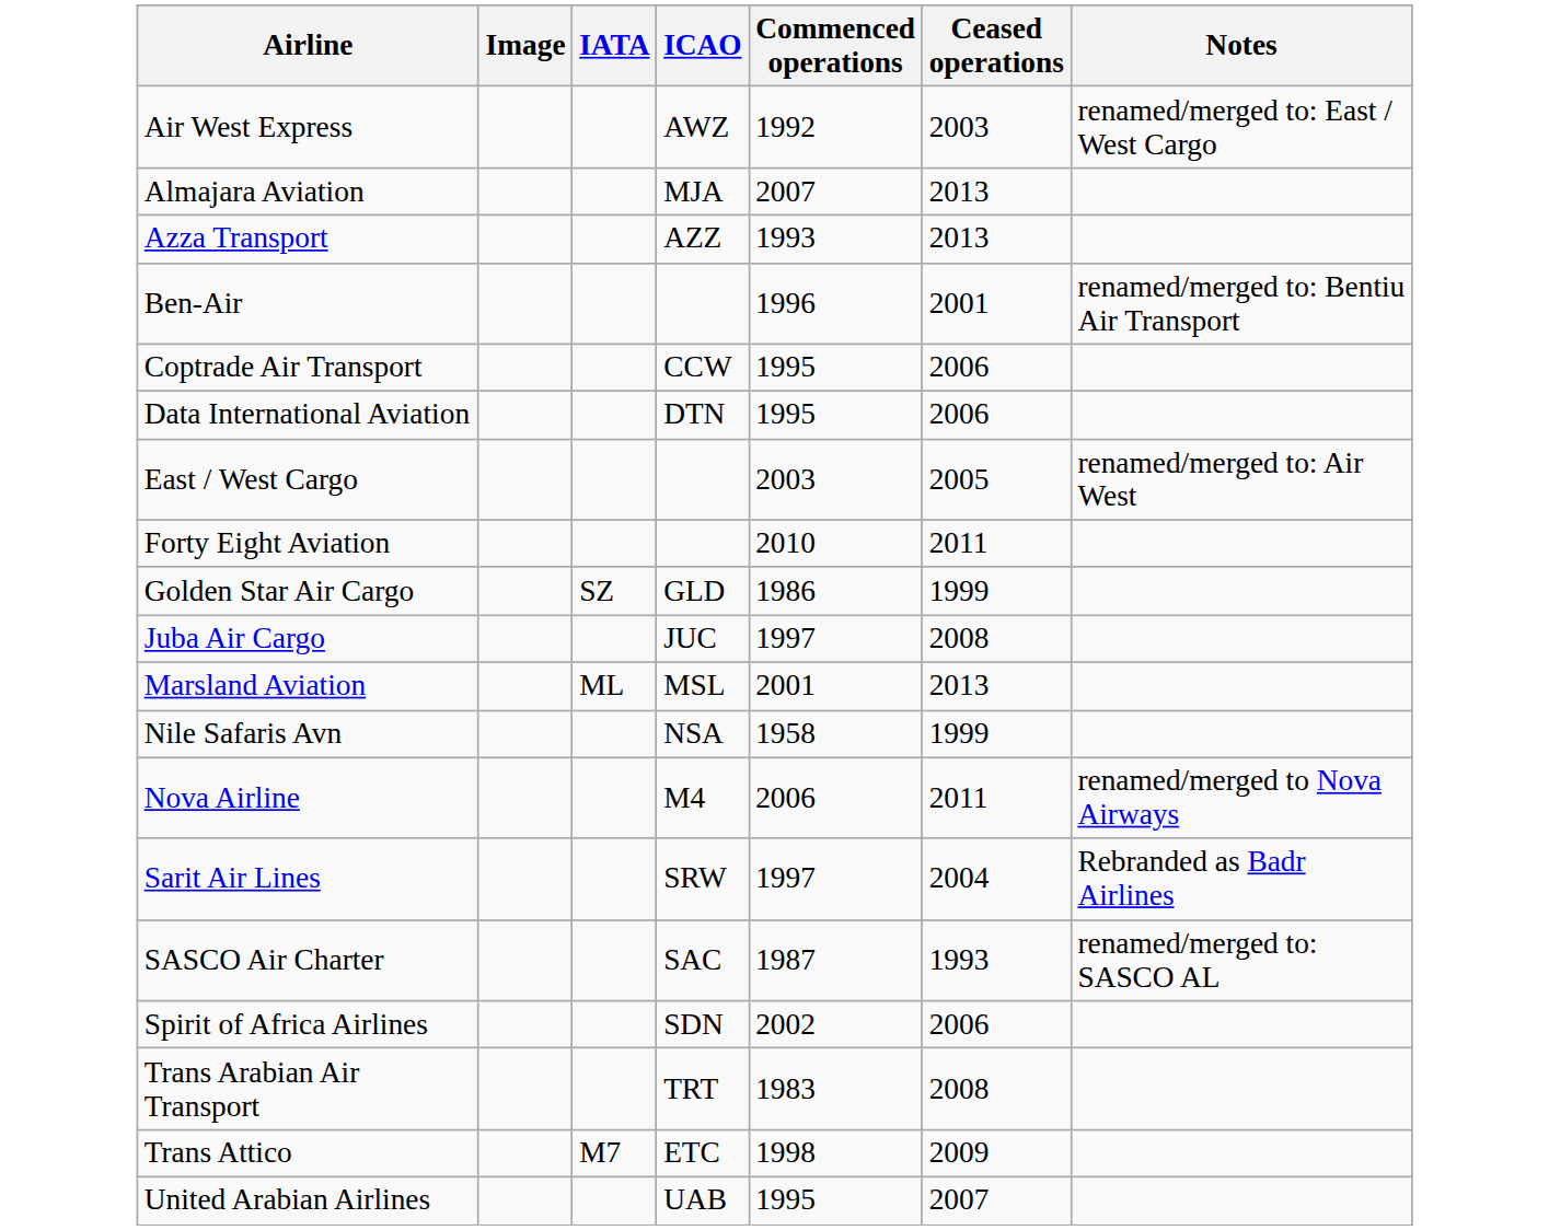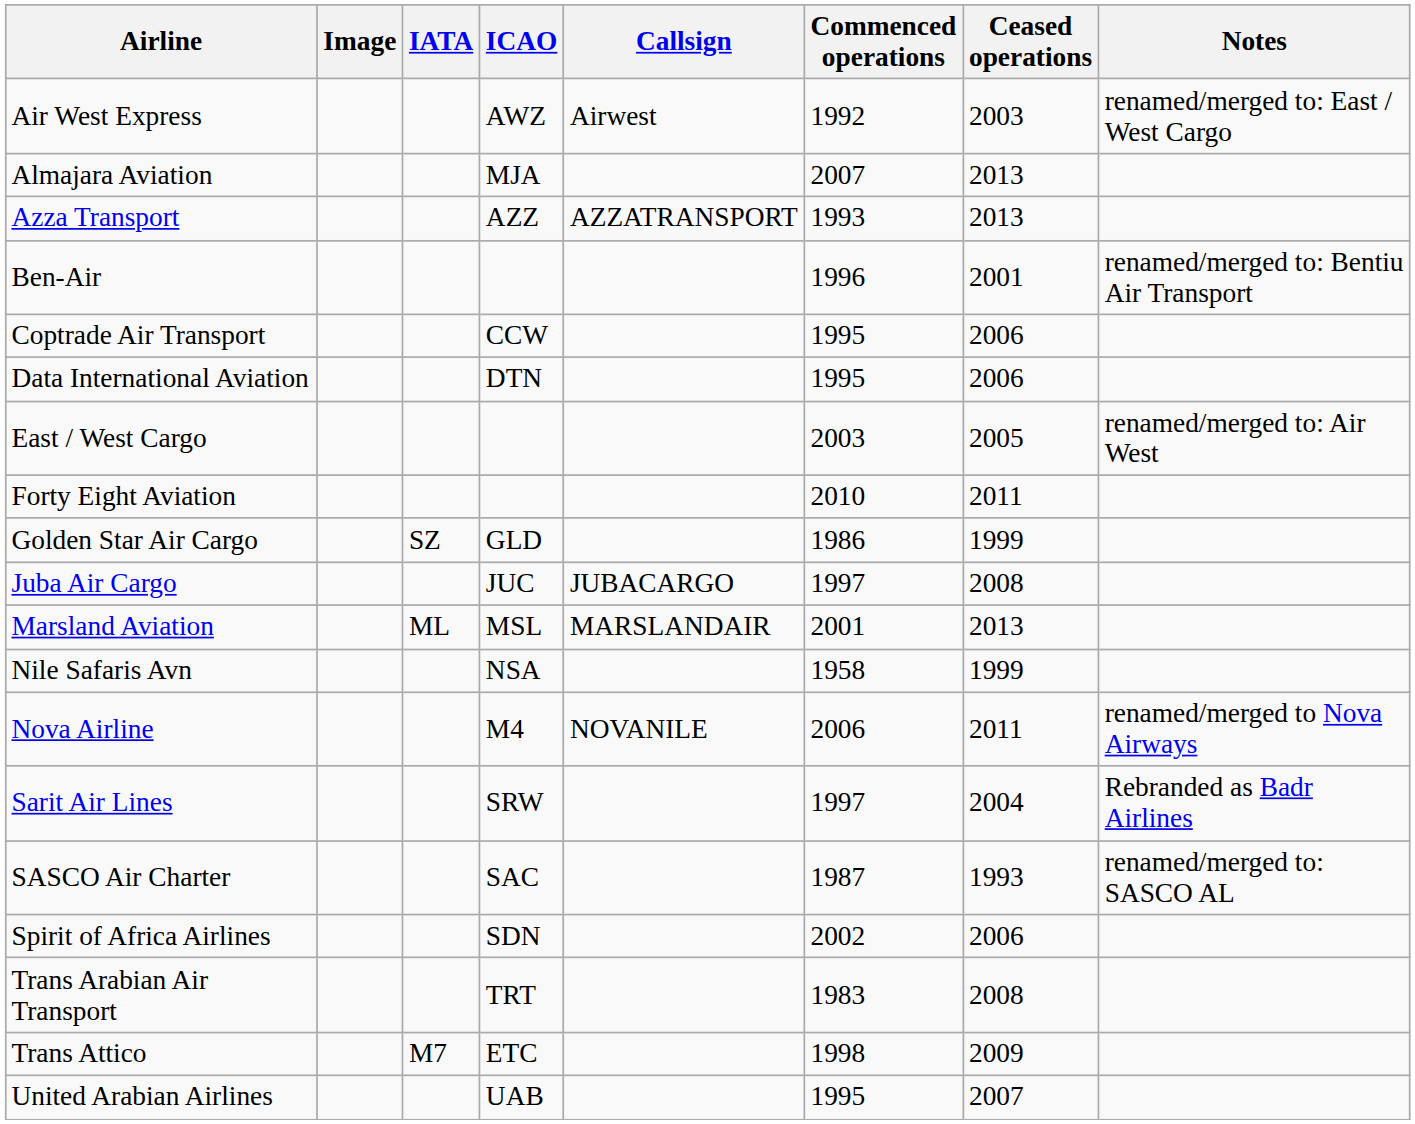+ column: Callsign | Airwest | AZZATRANSPORT | JUBACARGO | MARSLANDAIR | NOVANILE
